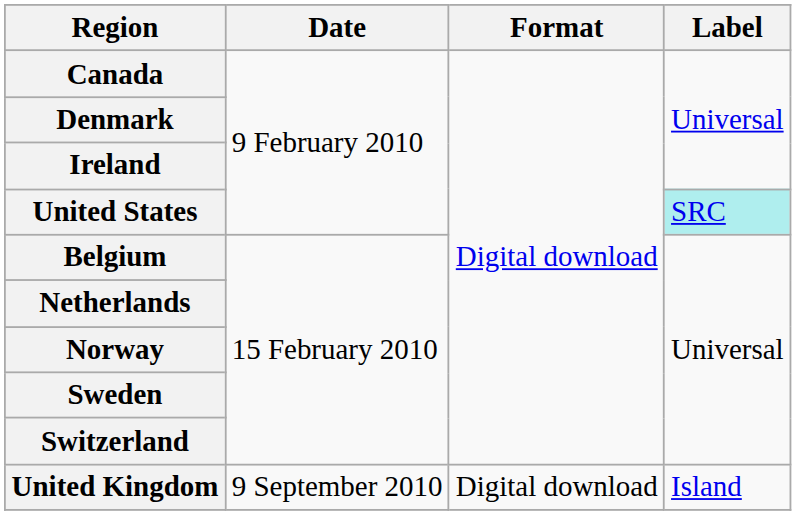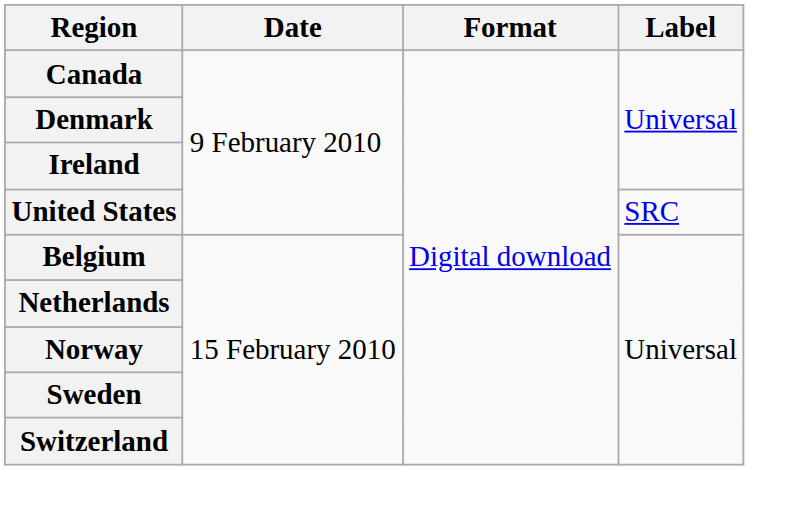United States | Label: paleturquoise background -> no background
- row: United Kingdom | 9 September 2010 | Digital download | Island
